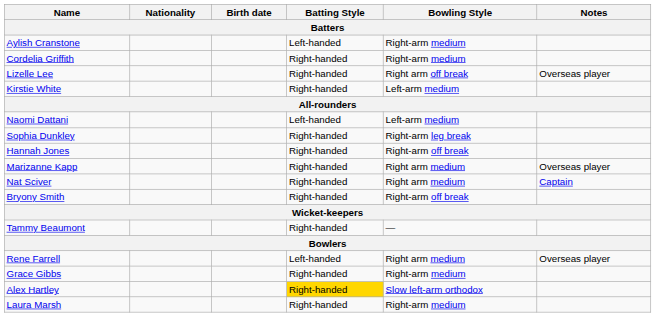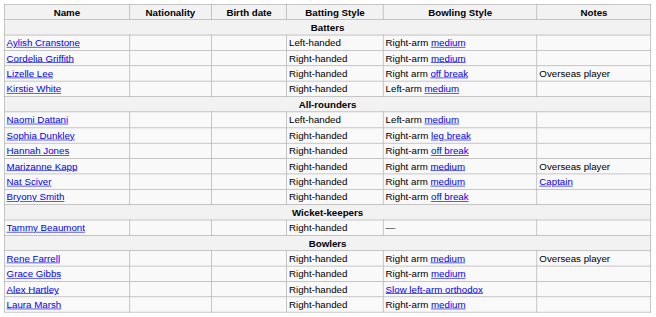Rene Farrell | Batting Style: Left-handed -> Right-handed
Alex Hartley | Batting Style: gold background -> no background
